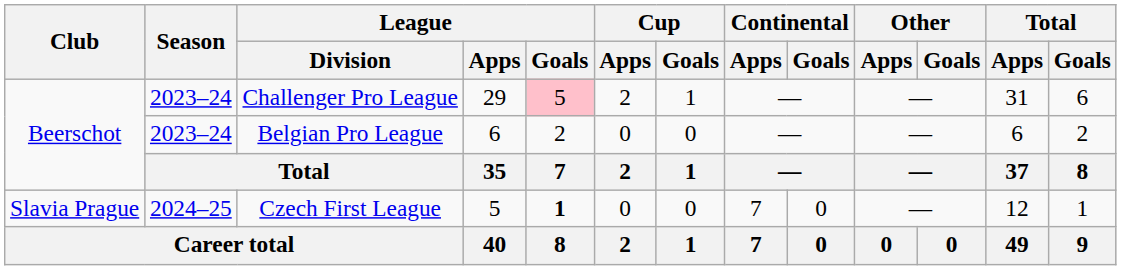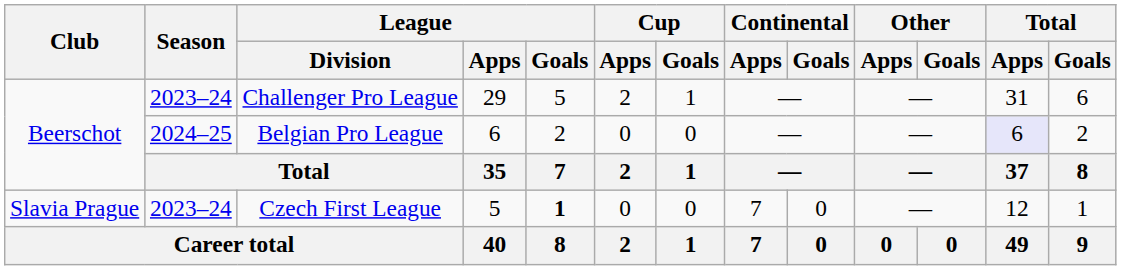Challenger Pro League | League / Goals: pink background -> no background
Belgian Pro League | Season: 2023–24 -> 2024–25
Belgian Pro League | Total / Apps: no background -> lavender background
Czech First League | Season: 2024–25 -> 2023–24
